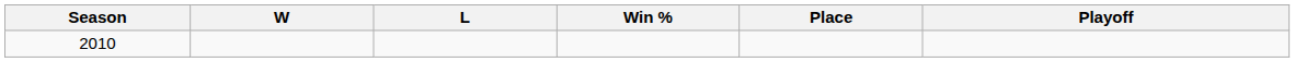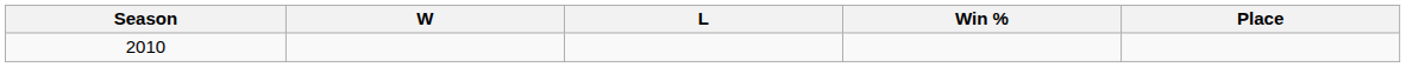- column: Playoff
